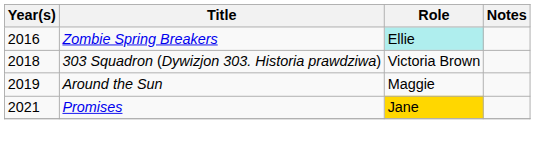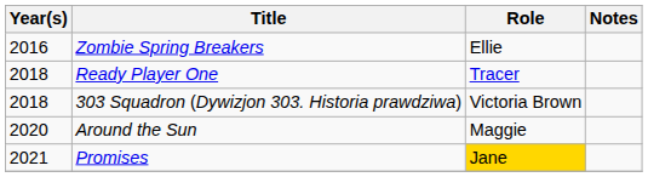Zombie Spring Breakers | Role: paleturquoise background -> no background
+ row: 2018 | Ready Player One | Tracer
Around the Sun | Year(s): 2019 -> 2020
